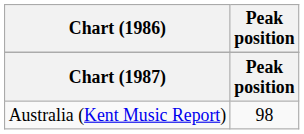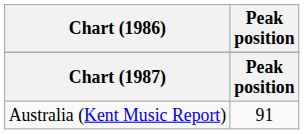Australia (Kent Music Report) | Peak position: 98 -> 91
